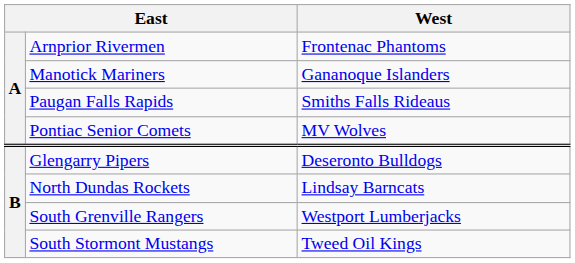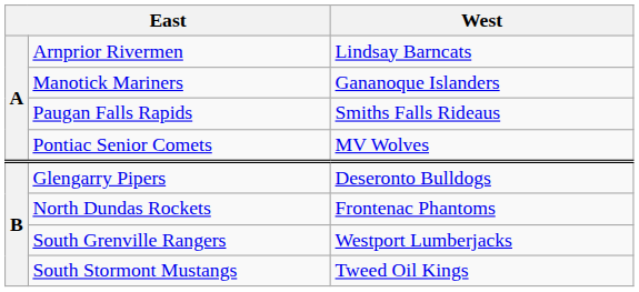Arnprior Rivermen | column 3: Frontenac Phantoms -> Lindsay Barncats
North Dundas Rockets | column 3: Lindsay Barncats -> Frontenac Phantoms
